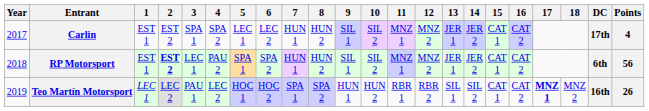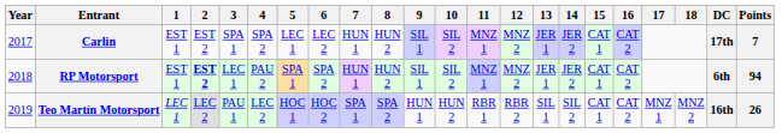Carlin | Points: 4 -> 7
RP Motorsport | Points: 56 -> 94
Teo Martín Motorsport | 17: bold -> normal
